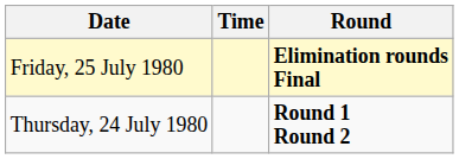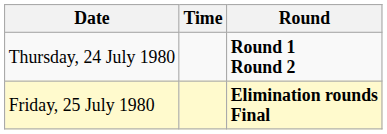rows swapped: Thursday, 24 July 1980 <-> Friday, 25 July 1980
